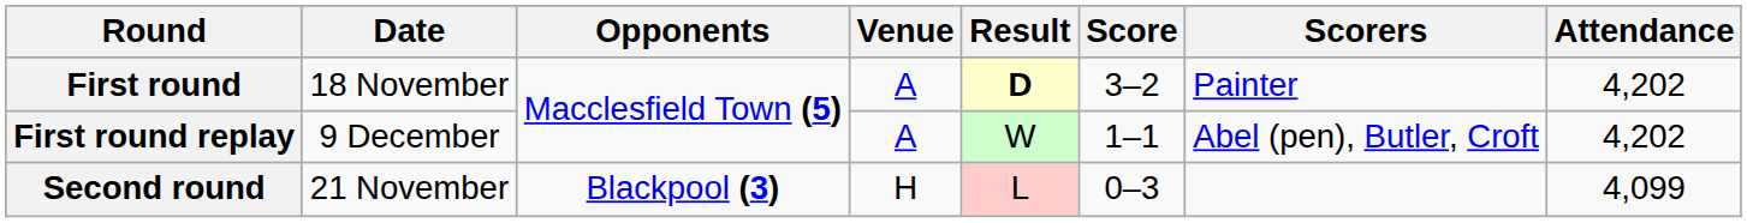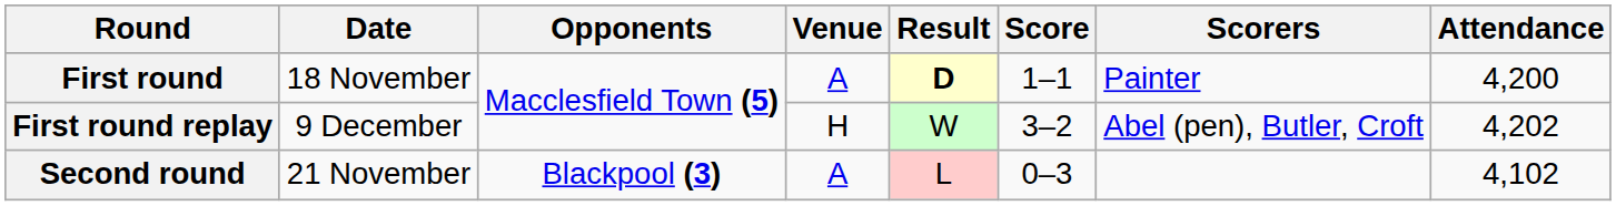First round | Score: 3–2 -> 1–1
First round | Attendance: 4,202 -> 4,200
First round replay | Venue: A -> H
First round replay | Score: 1–1 -> 3–2
Second round | Venue: H -> A
Second round | Attendance: 4,099 -> 4,102
